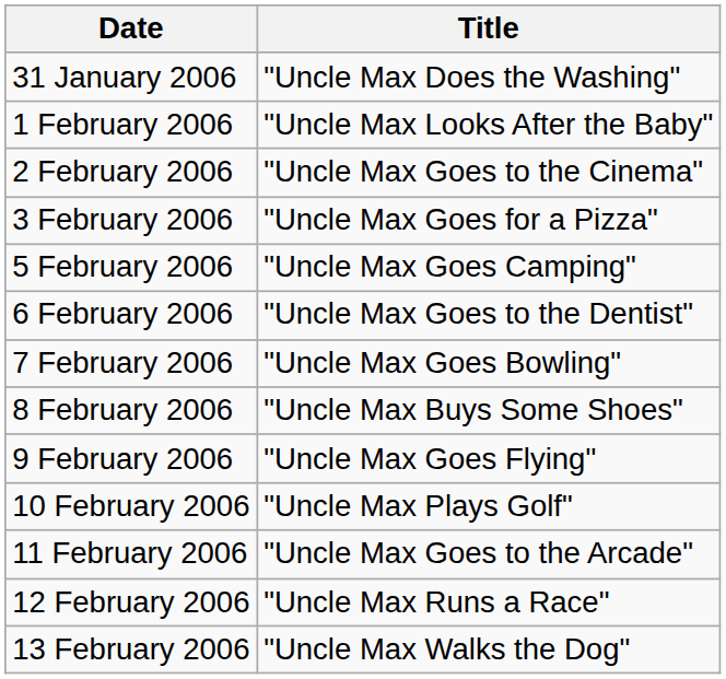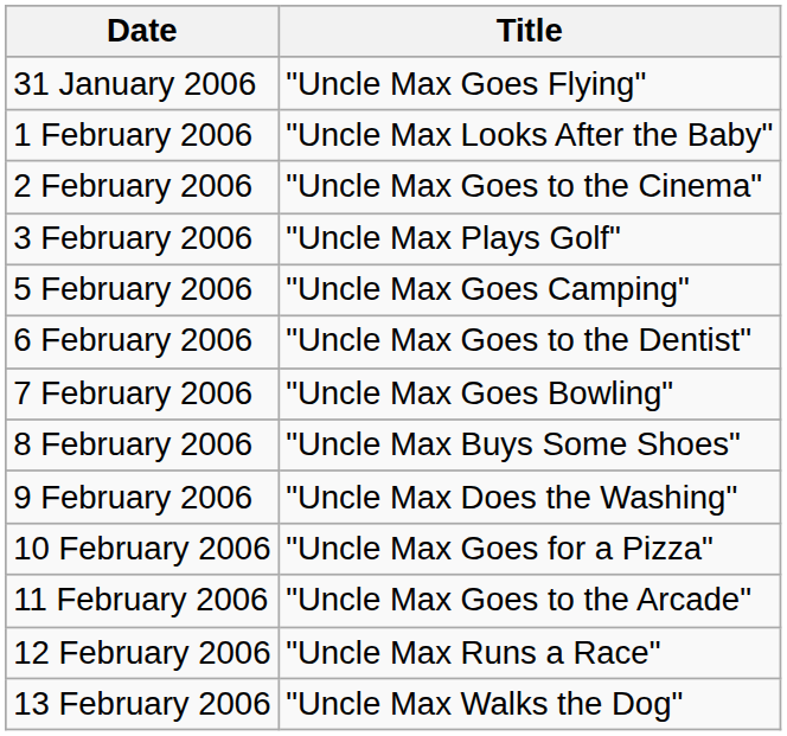31 January 2006 | Title: "Uncle Max Does the Washing" -> "Uncle Max Goes Flying"
3 February 2006 | Title: "Uncle Max Goes for a Pizza" -> "Uncle Max Plays Golf"
9 February 2006 | Title: "Uncle Max Goes Flying" -> "Uncle Max Does the Washing"
10 February 2006 | Title: "Uncle Max Plays Golf" -> "Uncle Max Goes for a Pizza"
